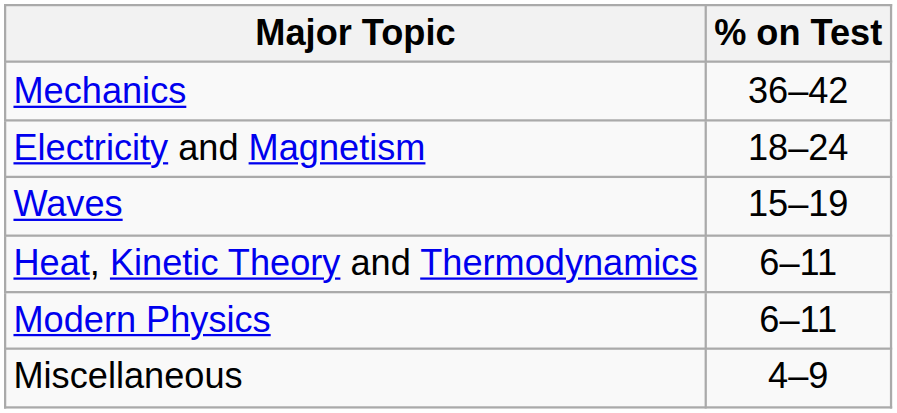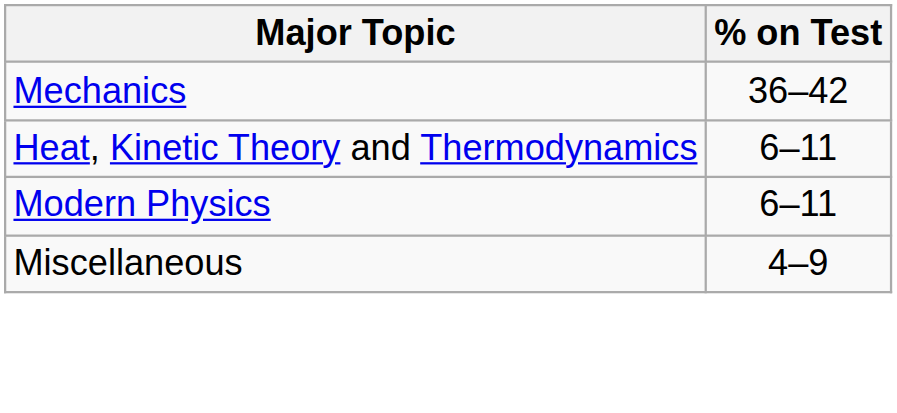- row: Electricity and Magnetism | 18–24
- row: Waves | 15–19
